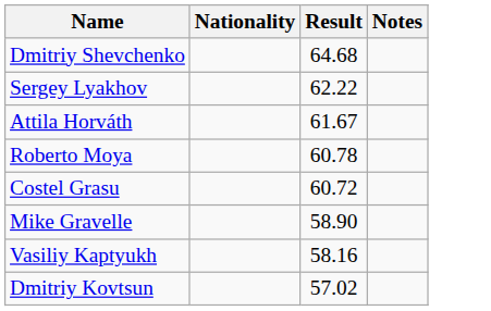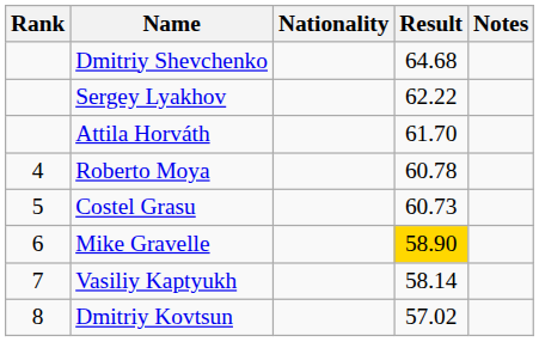+ column: Rank | 4 | 5 | 6 | 7 | 8
Attila Horváth | Result: 61.67 -> 61.70
Costel Grasu | Result: 60.72 -> 60.73
Mike Gravelle | Result: no background -> gold background
Vasiliy Kaptyukh | Result: 58.16 -> 58.14
